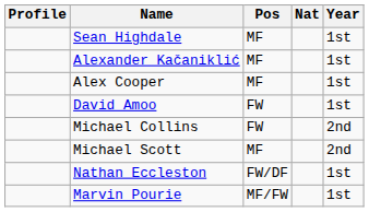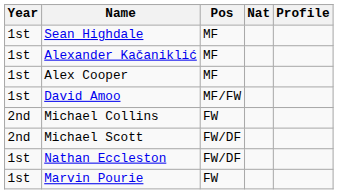columns swapped: Year <-> Profile
David Amoo | Pos: FW -> MF/FW
Michael Scott | Pos: MF -> FW/DF
Marvin Pourie | Pos: MF/FW -> FW
